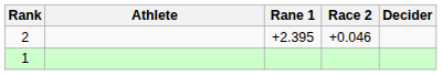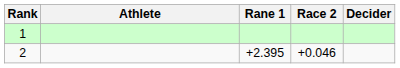rows swapped: 1 <-> 2
